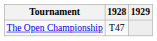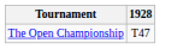- column: 1929
